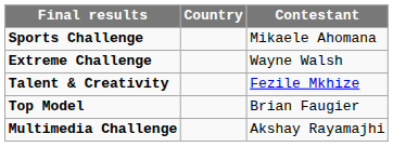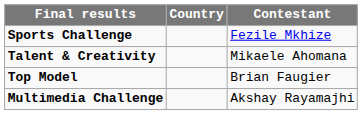Sports Challenge | Contestant: Mikaele Ahomana -> Fezile Mkhize
- row: Extreme Challenge | Wayne Walsh
Talent & Creativity | Contestant: Fezile Mkhize -> Mikaele Ahomana
